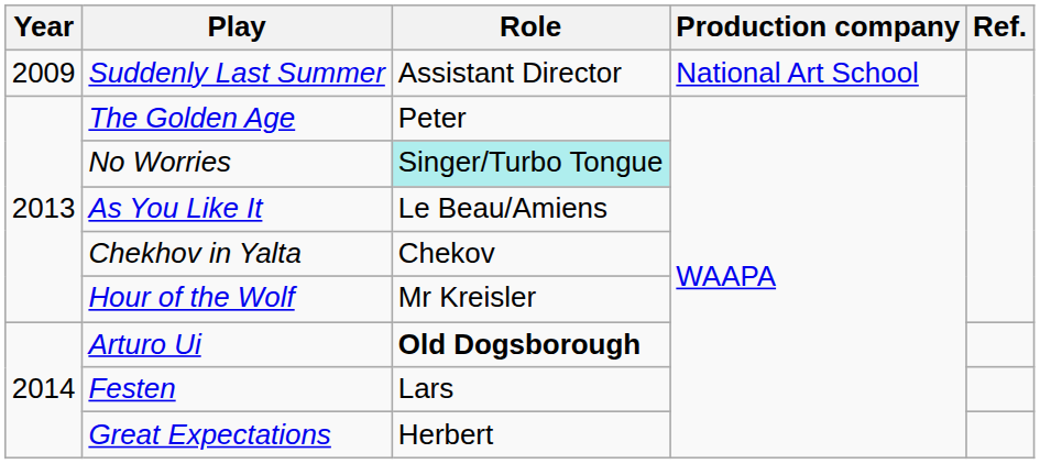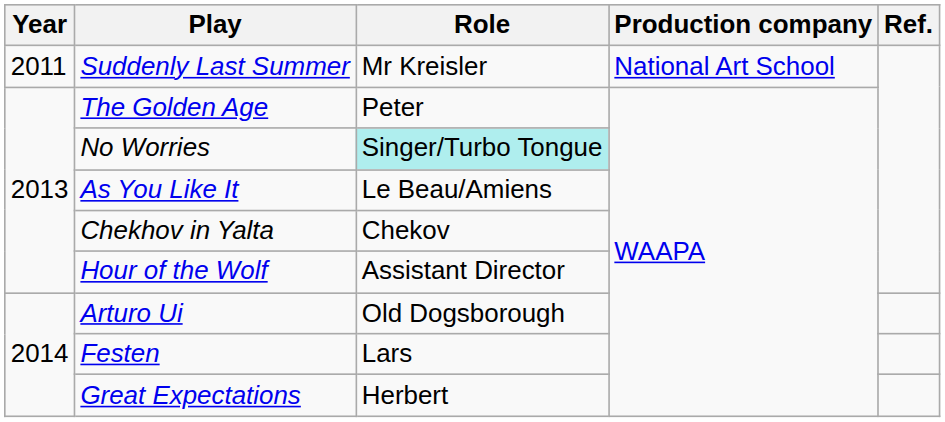Suddenly Last Summer | Year: 2009 -> 2011
Suddenly Last Summer | Role: Assistant Director -> Mr Kreisler
Hour of the Wolf | Role: Mr Kreisler -> Assistant Director
Arturo Ui | Role: bold -> normal
